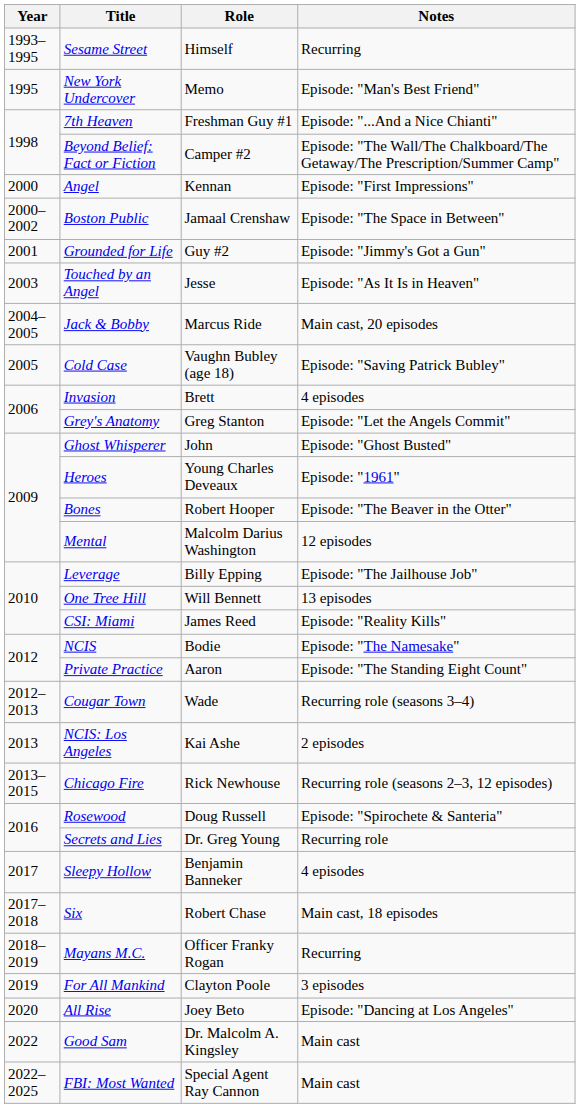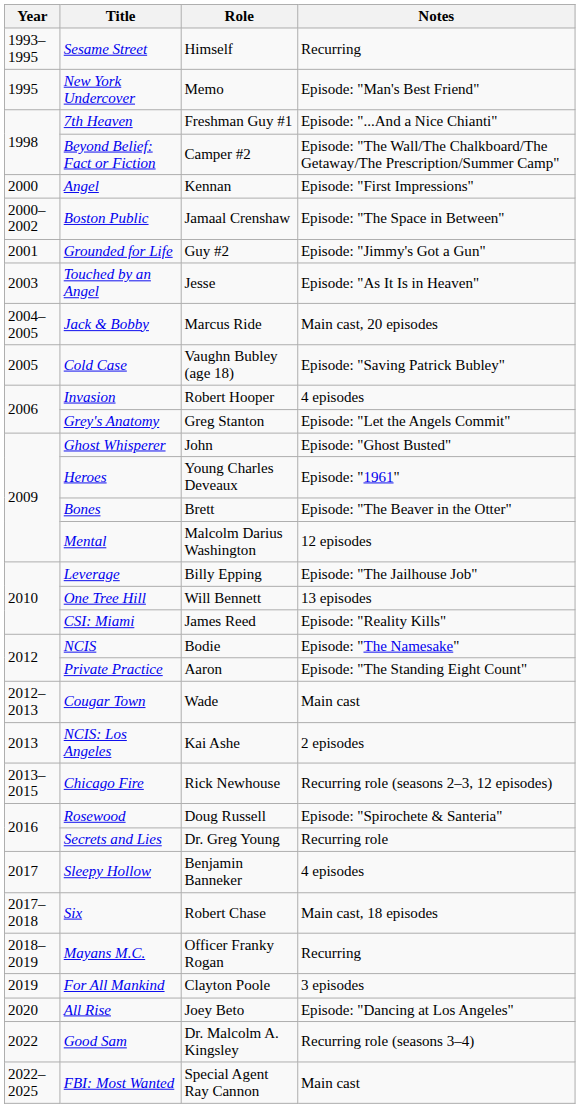Invasion | Role: Brett -> Robert Hooper
Bones | Role: Robert Hooper -> Brett
Cougar Town | Notes: Recurring role (seasons 3–4) -> Main cast
Good Sam | Notes: Main cast -> Recurring role (seasons 3–4)
